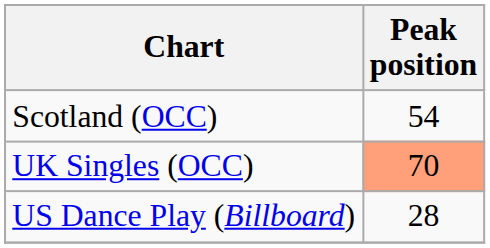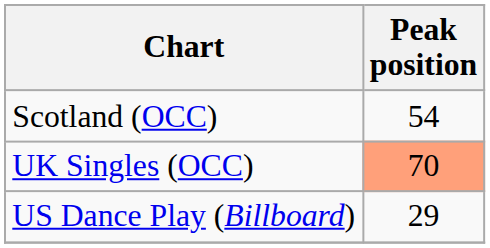US Dance Play (Billboard) | Peak position: 28 -> 29
